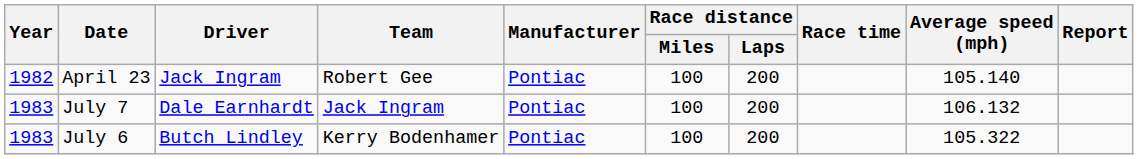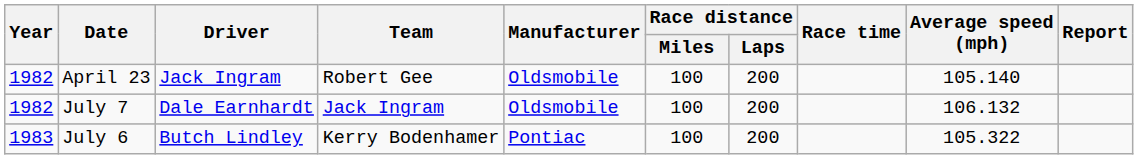April 23 | Manufacturer: Pontiac -> Oldsmobile
July 7 | Year: 1983 -> 1982
July 7 | Manufacturer: Pontiac -> Oldsmobile
